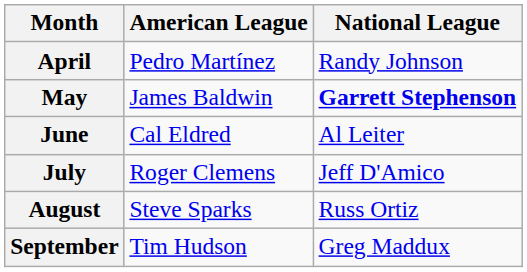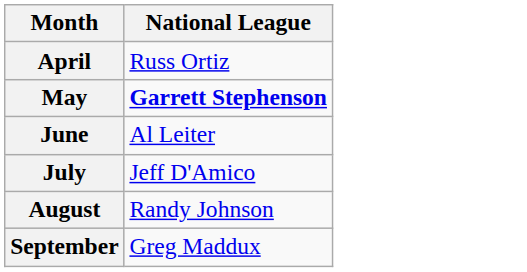- column: American League | Pedro Martínez | James Baldwin | Cal Eldred | Roger Clemens | Steve Sparks | Tim Hudson
April | National League: Randy Johnson -> Russ Ortiz
August | National League: Russ Ortiz -> Randy Johnson
